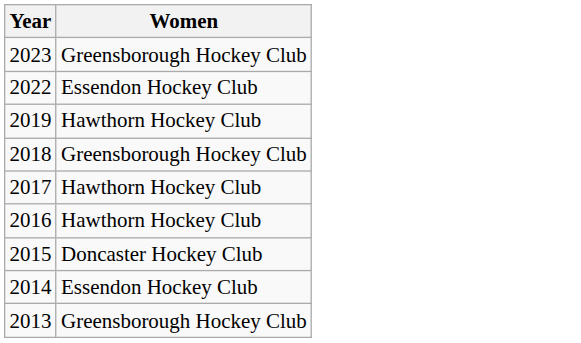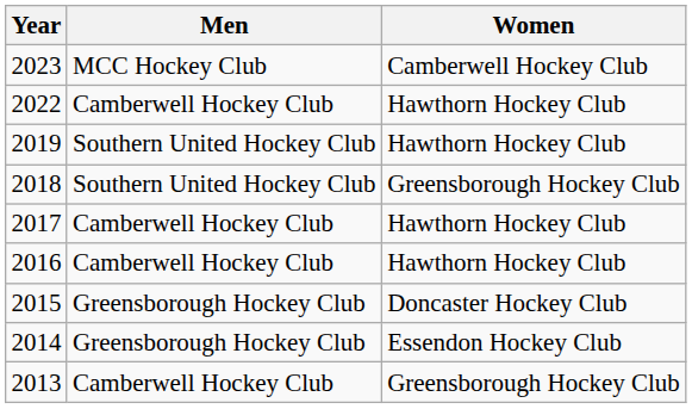+ column: Men | MCC Hockey Club | Camberwell Hockey Club | Southern United Hockey Club | Southern United Hockey Club | Camberwell Hockey Club | Camberwell Hockey Club | Greensborough Hockey Club | Greensborough Hockey Club | Camberwell Hockey Club
2023 | Women: Greensborough Hockey Club -> Camberwell Hockey Club
2022 | Women: Essendon Hockey Club -> Hawthorn Hockey Club
